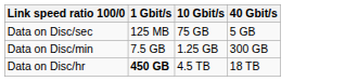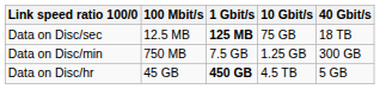+ column: 100 Mbit/s | 12.5 MB | 750 MB | 45 GB
Data on Disc/sec | 1 Gbit/s: normal -> bold
Data on Disc/sec | 40 Gbit/s: 5 GB -> 18 TB
Data on Disc/hr | 40 Gbit/s: 18 TB -> 5 GB
